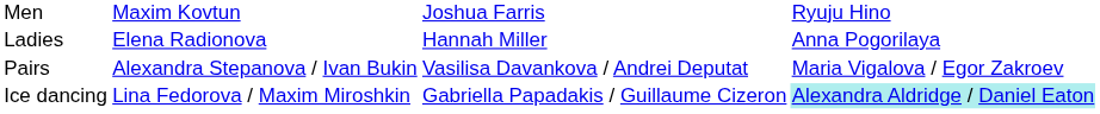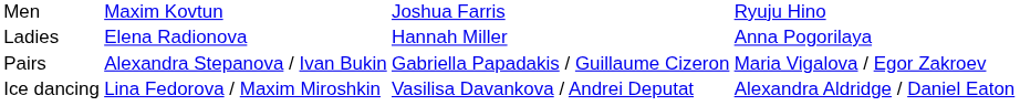Pairs | column 3: Vasilisa Davankova / Andrei Deputat -> Gabriella Papadakis / Guillaume Cizeron
Ice dancing | column 3: Gabriella Papadakis / Guillaume Cizeron -> Vasilisa Davankova / Andrei Deputat
Ice dancing | column 4: paleturquoise background -> no background
